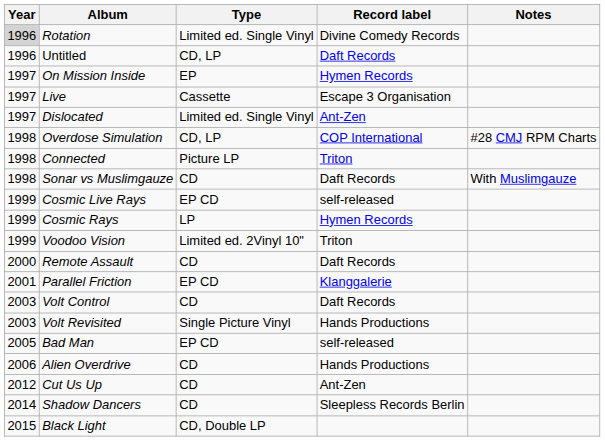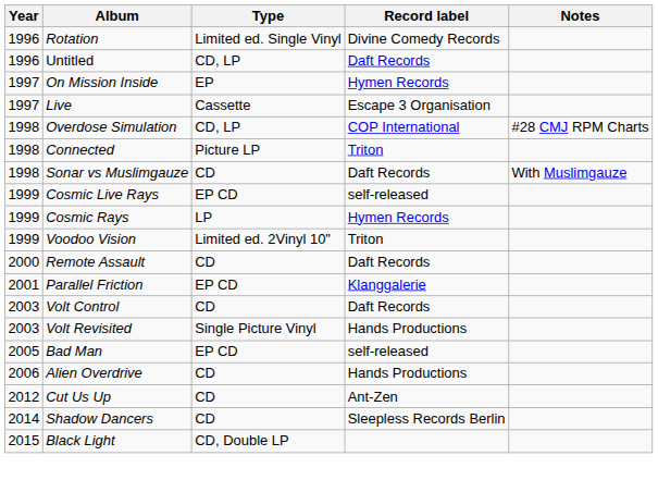Rotation | Year: lightgrey background -> no background
- row: 1997 | Dislocated | Limited ed. Single Vinyl | Ant-Zen
